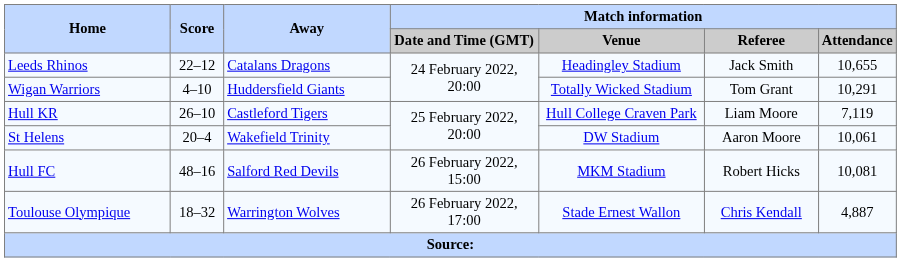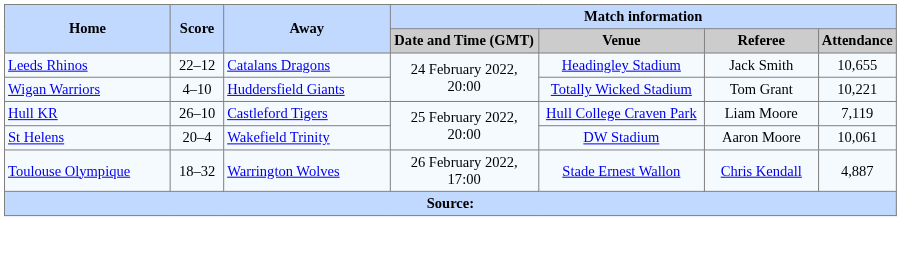Wigan Warriors | Match information / Attendance: 10,291 -> 10,221
- row: Hull FC | 48–16 | Salford Red Devils | 26 February 2022, 15:00 | MKM Stadium | Robert Hicks | 10,081
